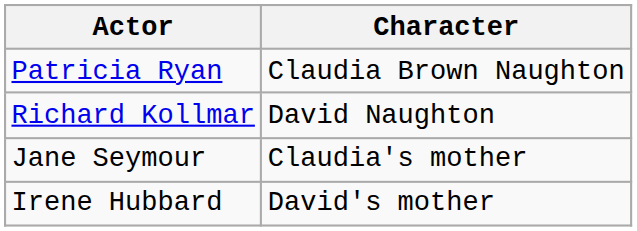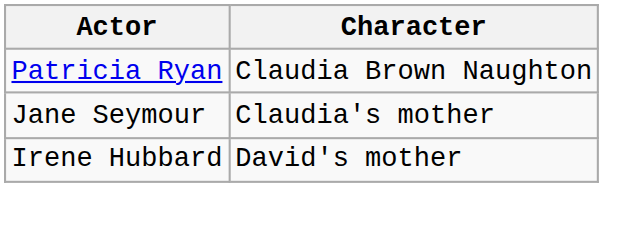- row: Richard Kollmar | David Naughton
